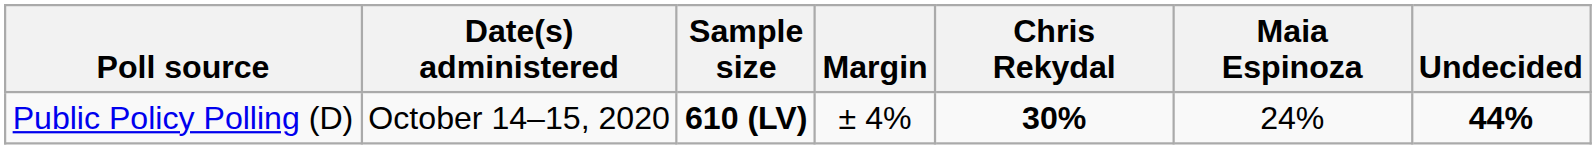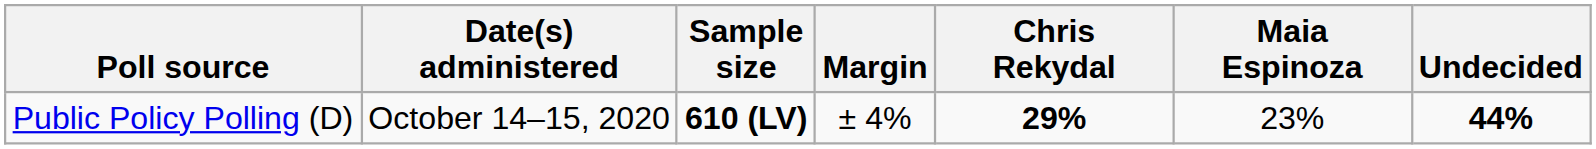Public Policy Polling (D) | Chris Rekydal: 30% -> 29%
Public Policy Polling (D) | Maia Espinoza: 24% -> 23%
